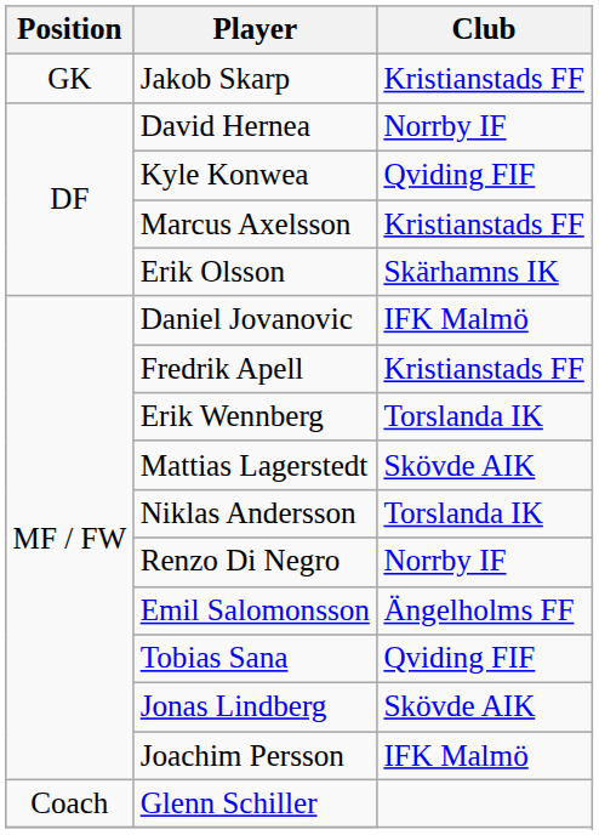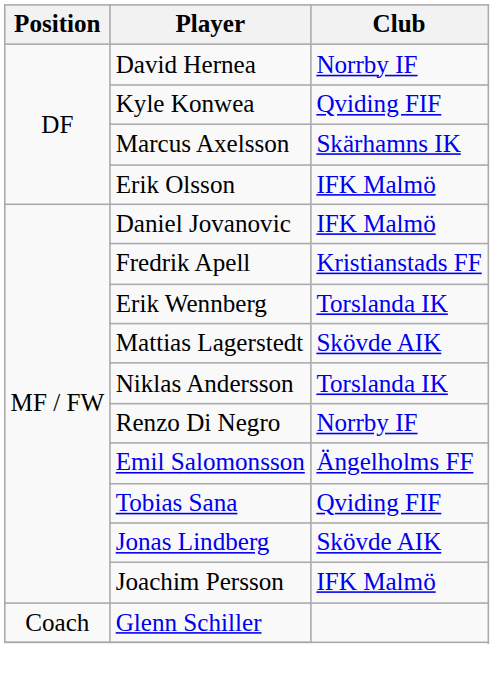- row: GK | Jakob Skarp | Kristianstads FF
Marcus Axelsson | Club: Kristianstads FF -> Skärhamns IK
Erik Olsson | Club: Skärhamns IK -> IFK Malmö
